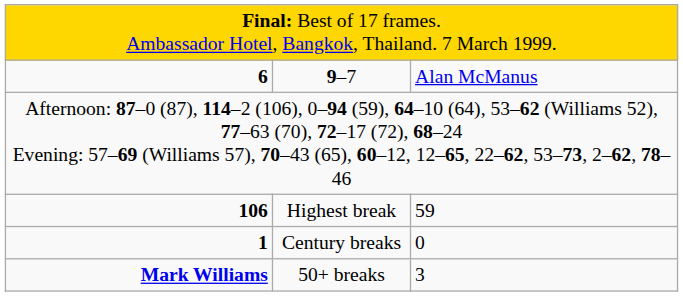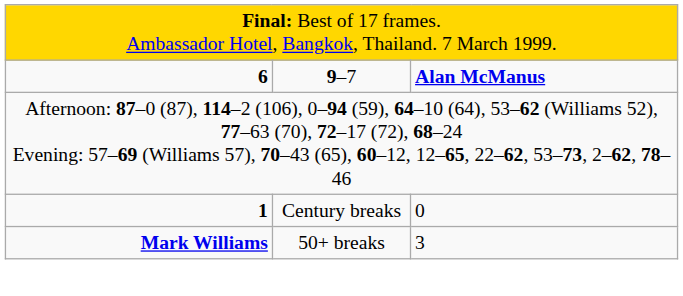9–7 | column 3: normal -> bold
- row: 106 | Highest break | 59
